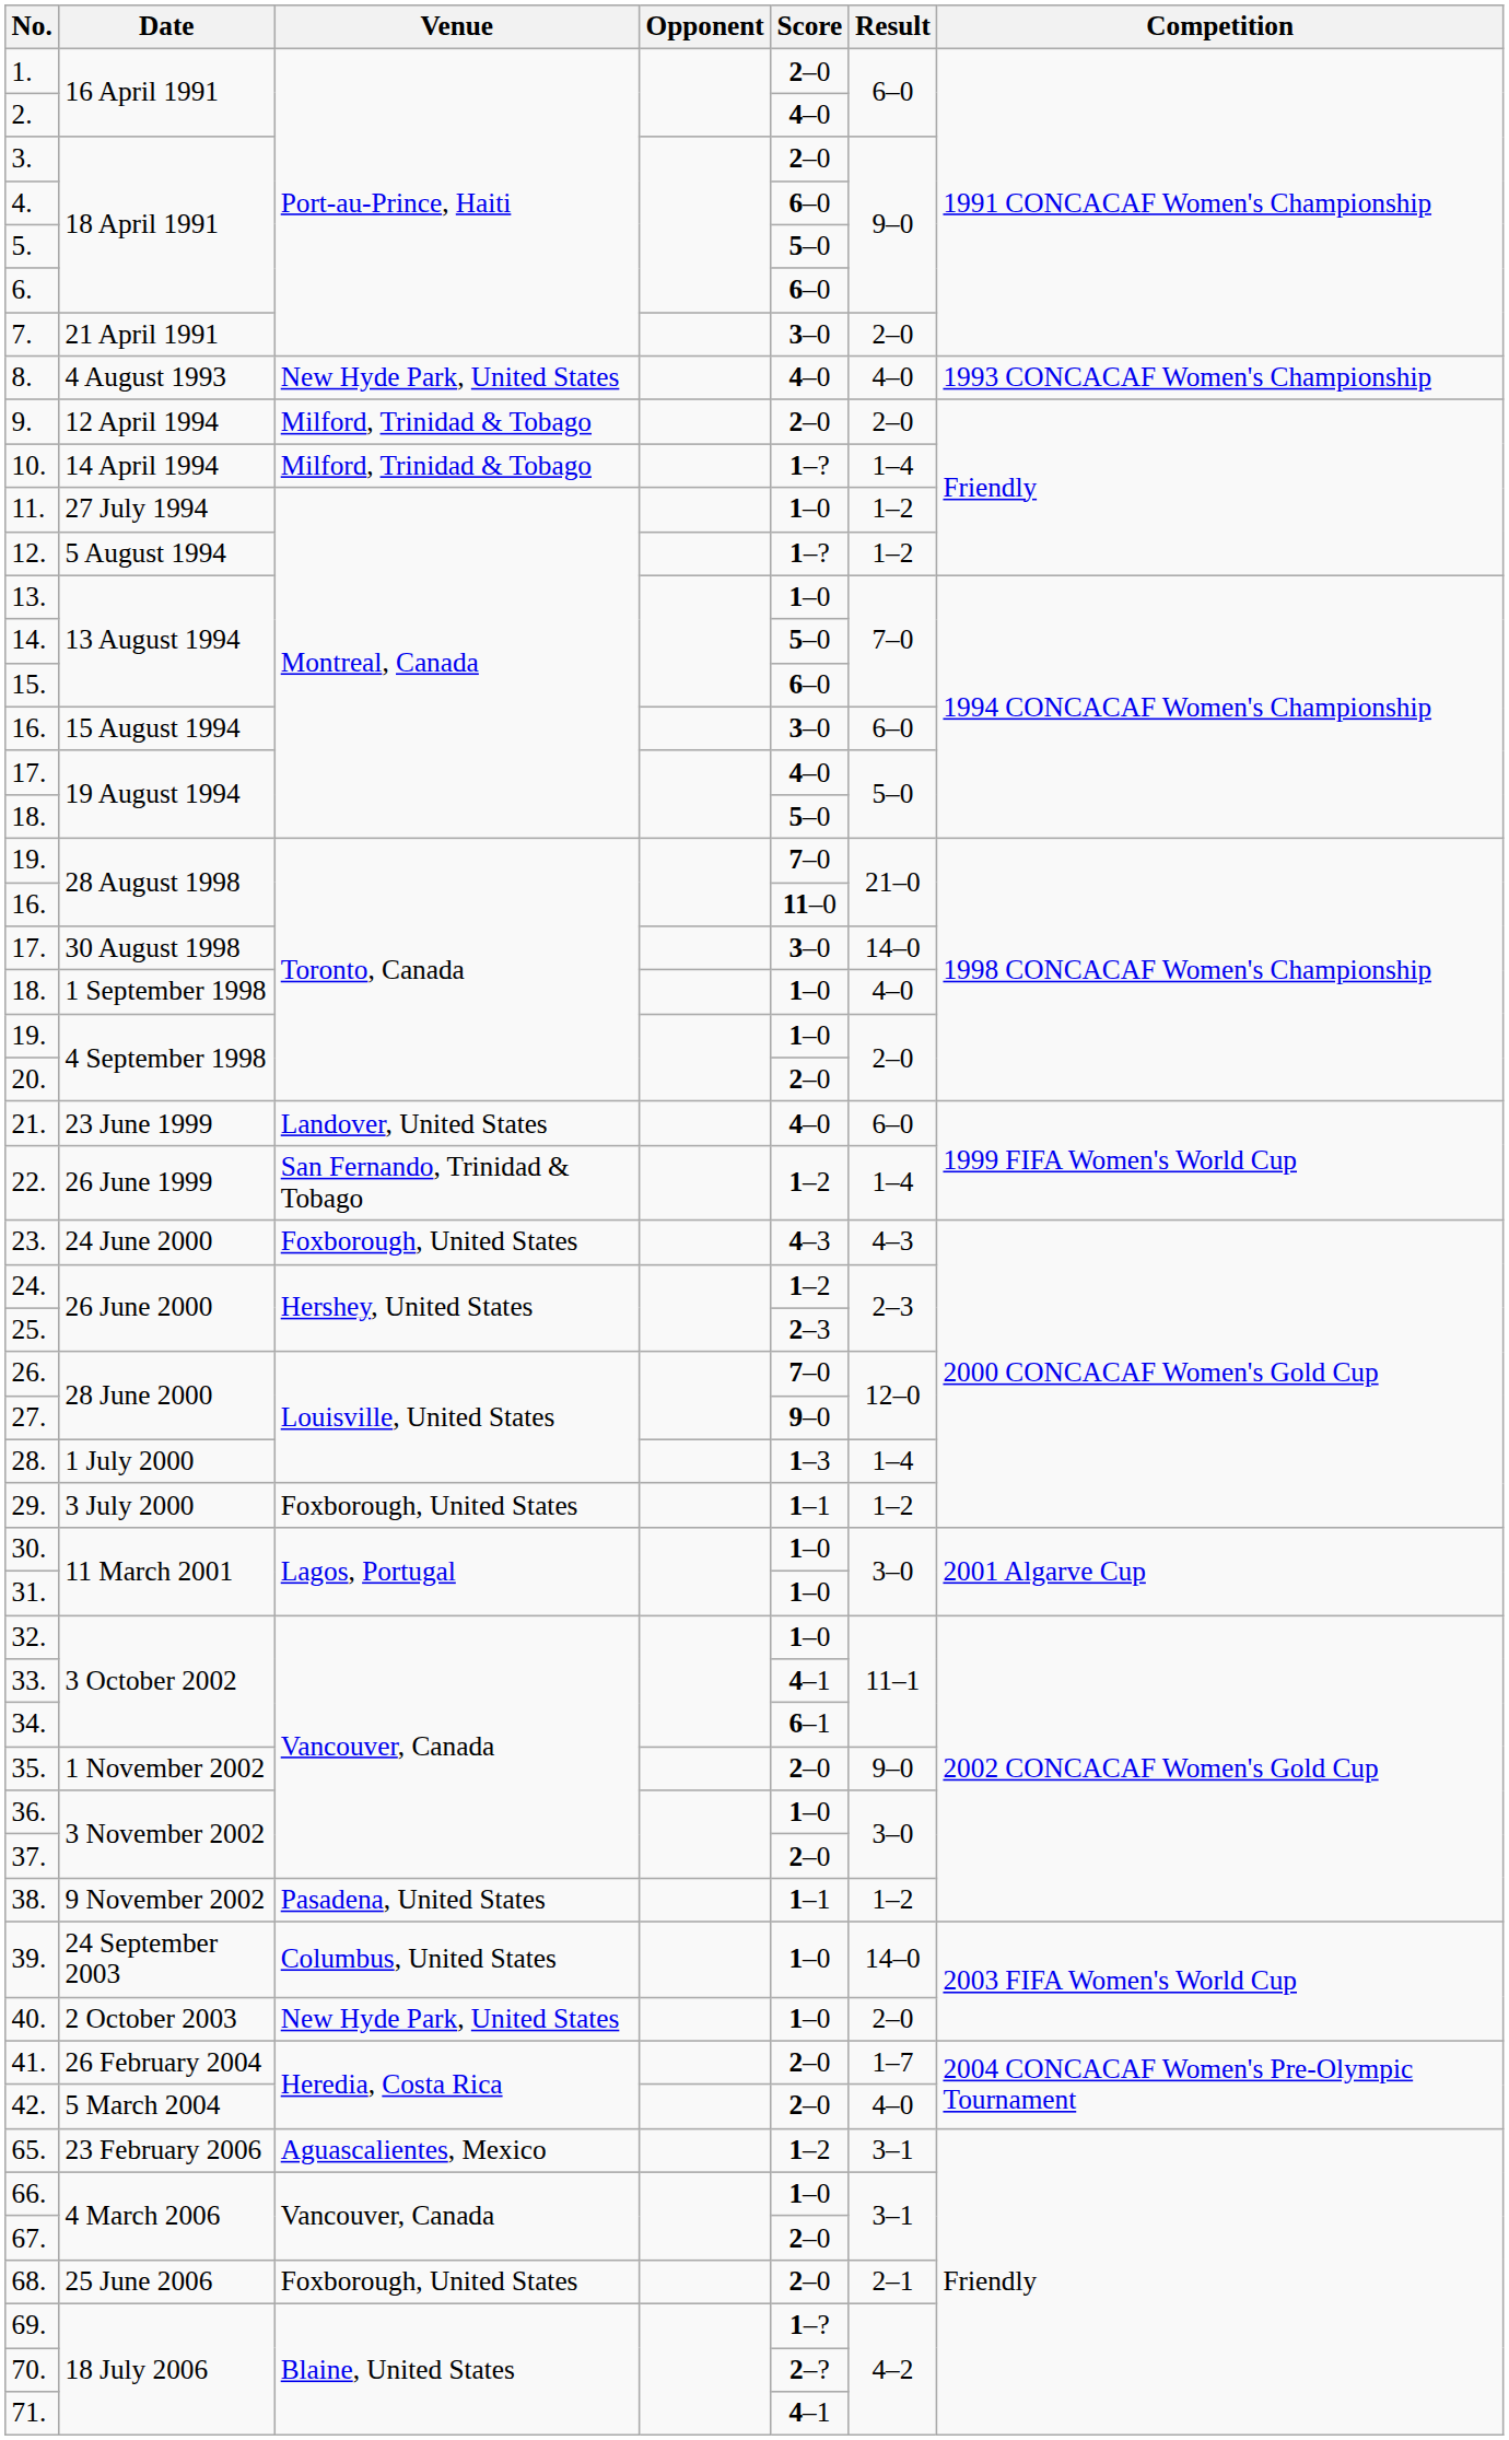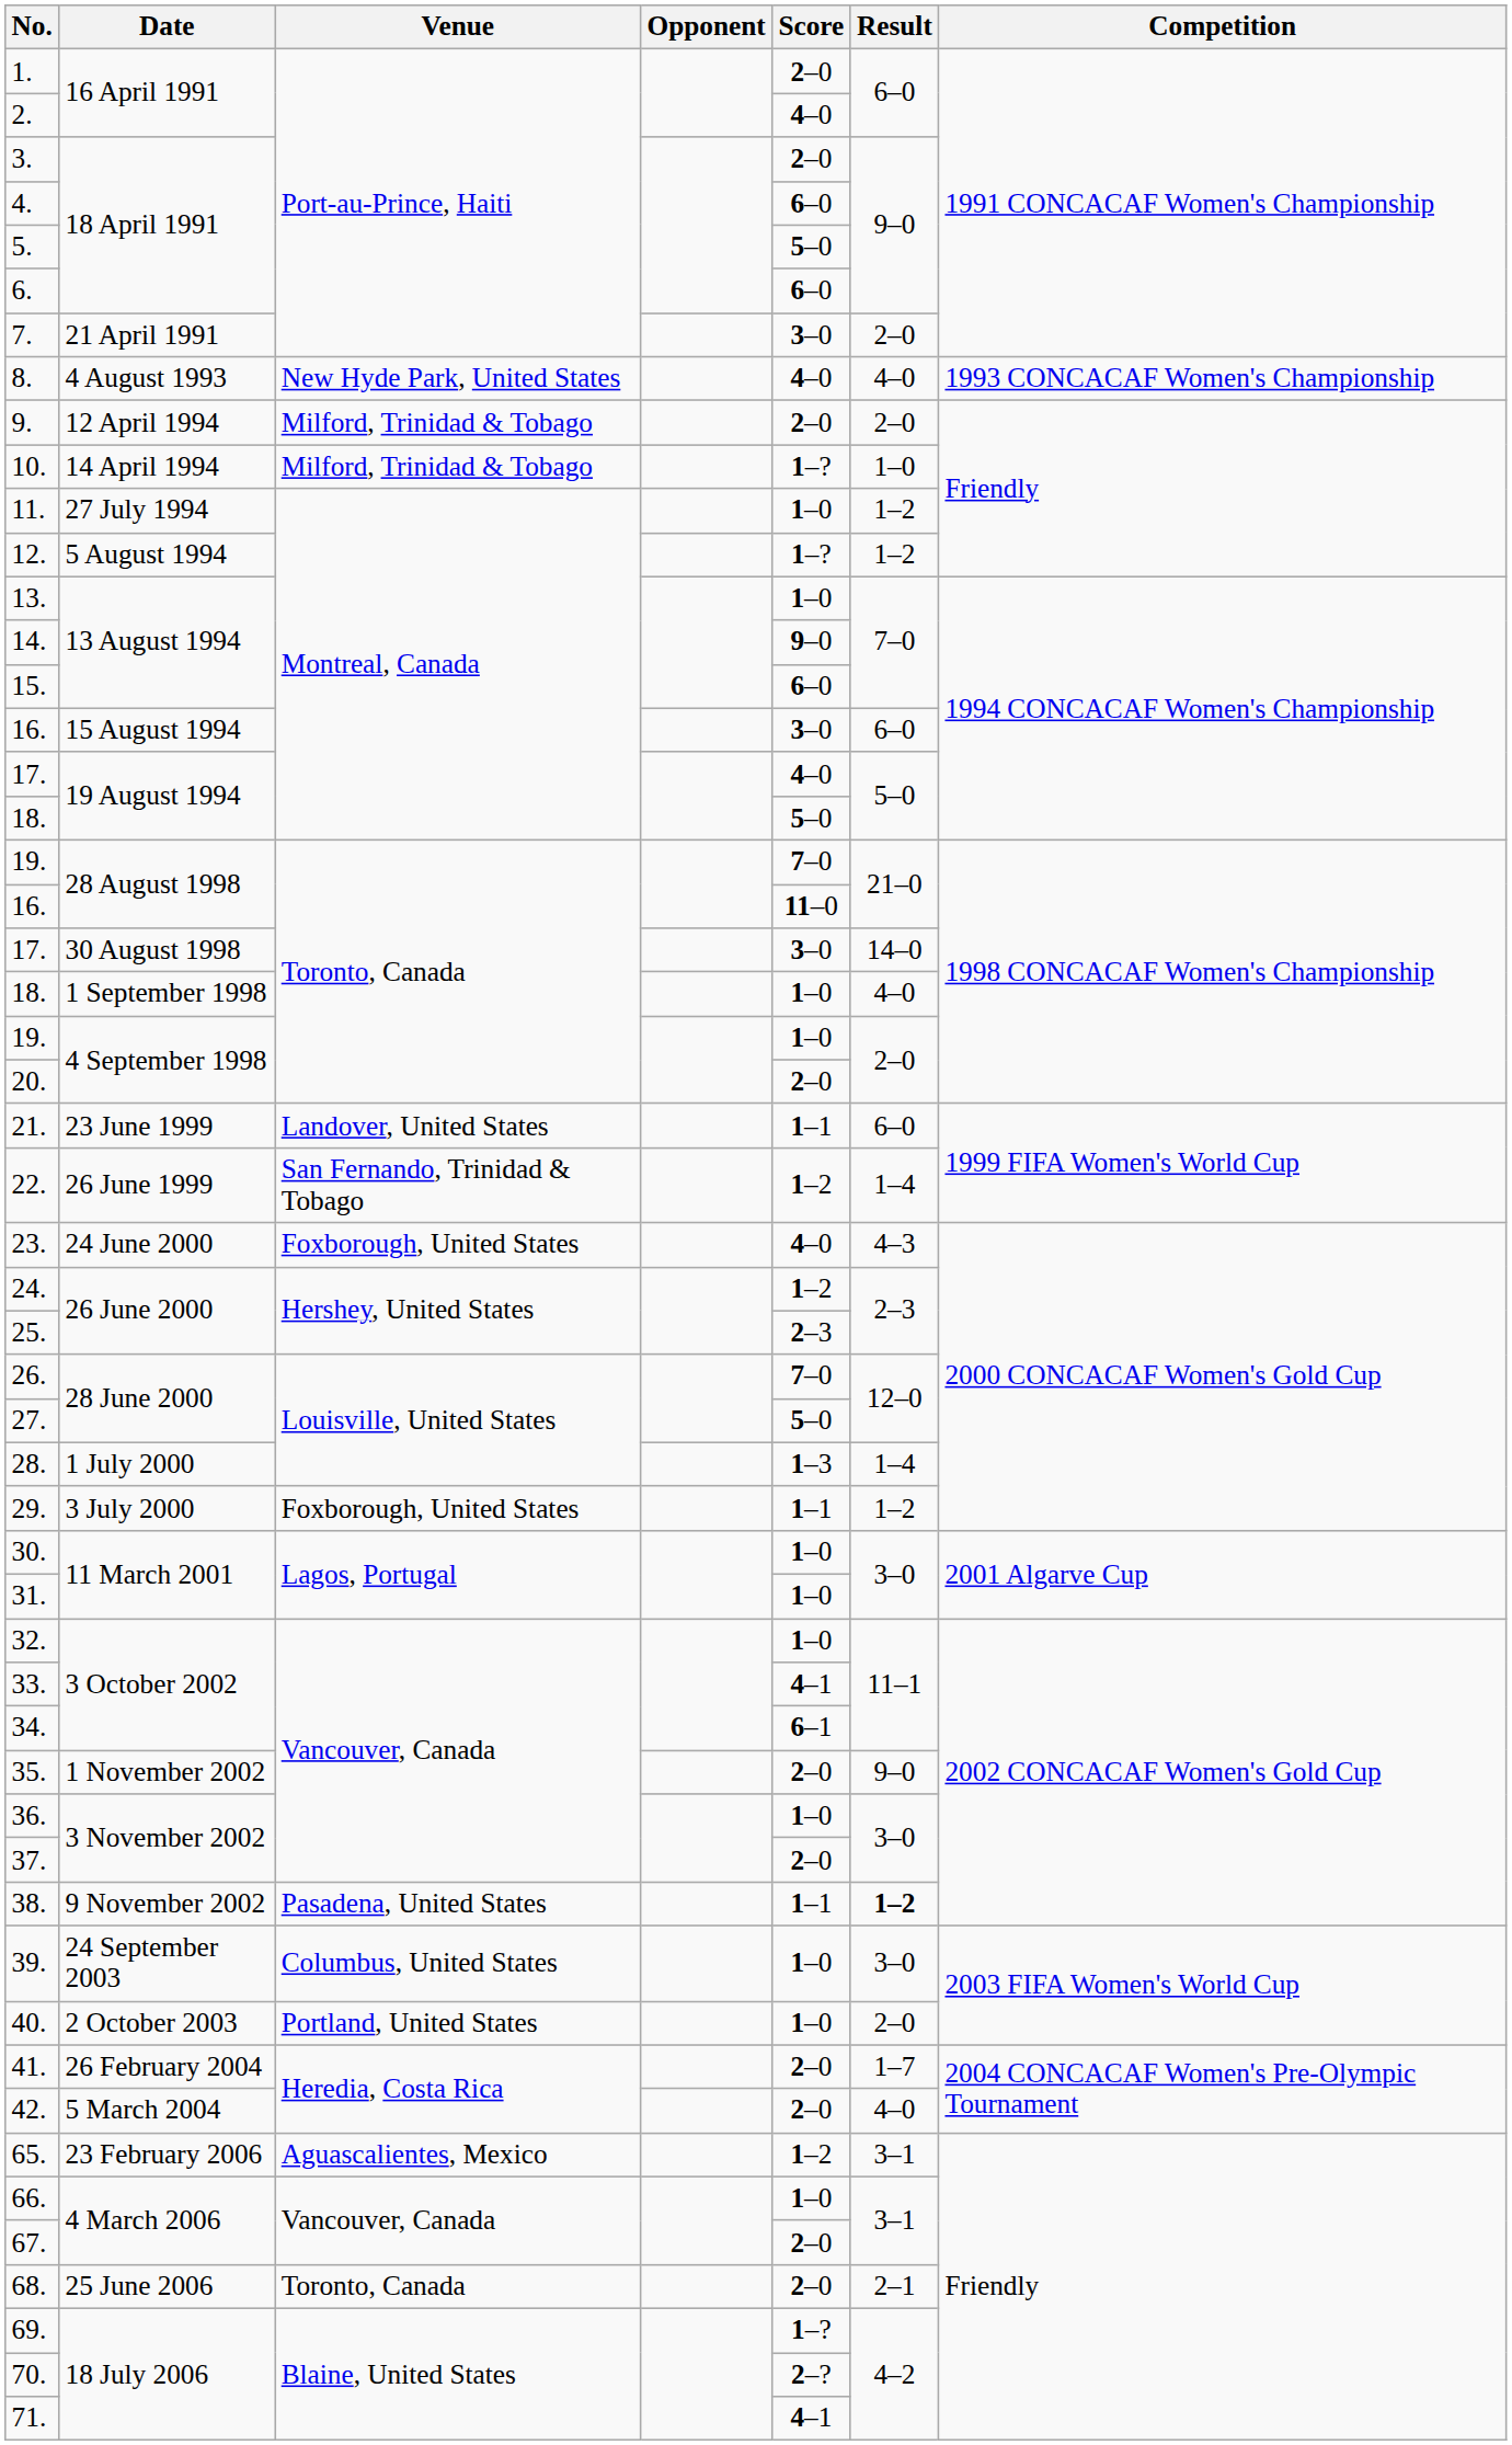10. | Result: 1–4 -> 1–0
14. | Score: 5–0 -> 9–0
21. | Score: 4–0 -> 1–1
23. | Score: 4–3 -> 4–0
27. | Score: 9–0 -> 5–0
38. | Result: normal -> bold
39. | Result: 14–0 -> 3–0
40. | Venue: New Hyde Park, United States -> Portland, United States
68. | Venue: Foxborough, United States -> Toronto, Canada
